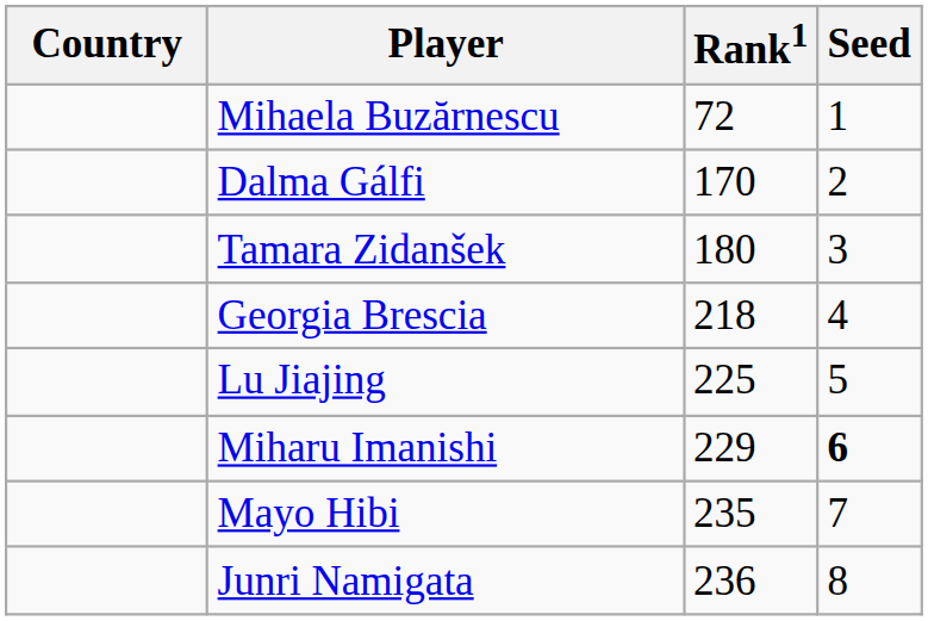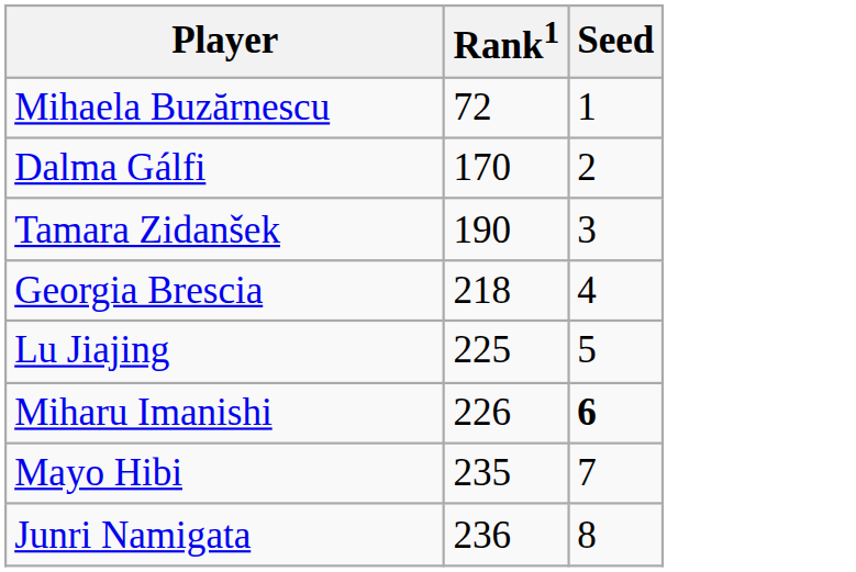- column: Country
Tamara Zidanšek | Rank1: 180 -> 190
Miharu Imanishi | Rank1: 229 -> 226
